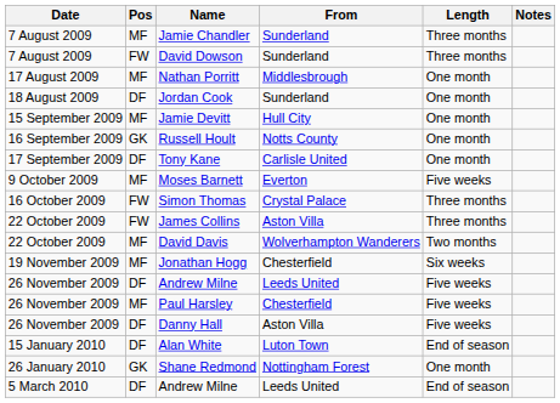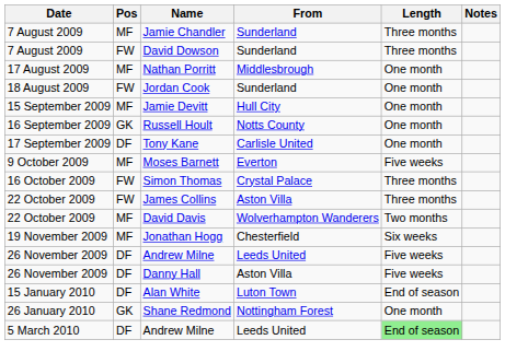Jordan Cook | Pos: DF -> FW
- row: 26 November 2009 | MF | Paul Harsley | Chesterfield | Five weeks
5 March 2010 / Andrew Milne | Length: no background -> lightgreen background
